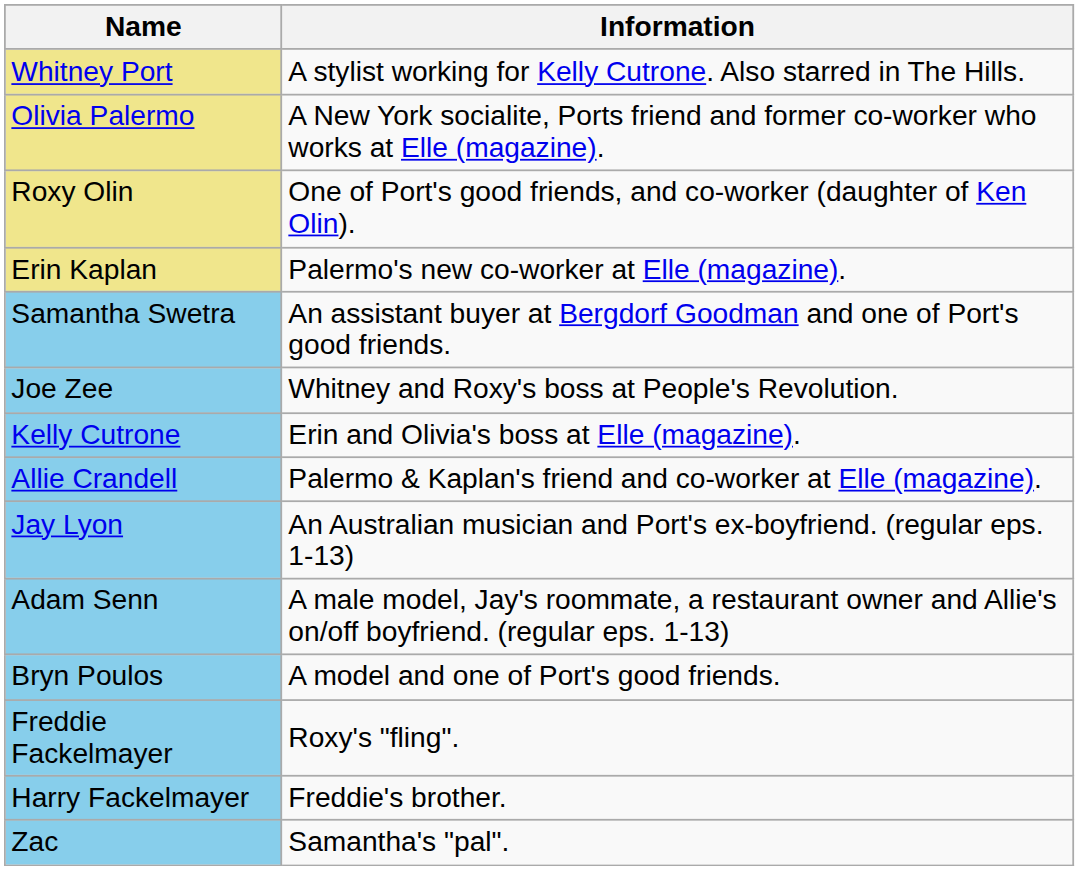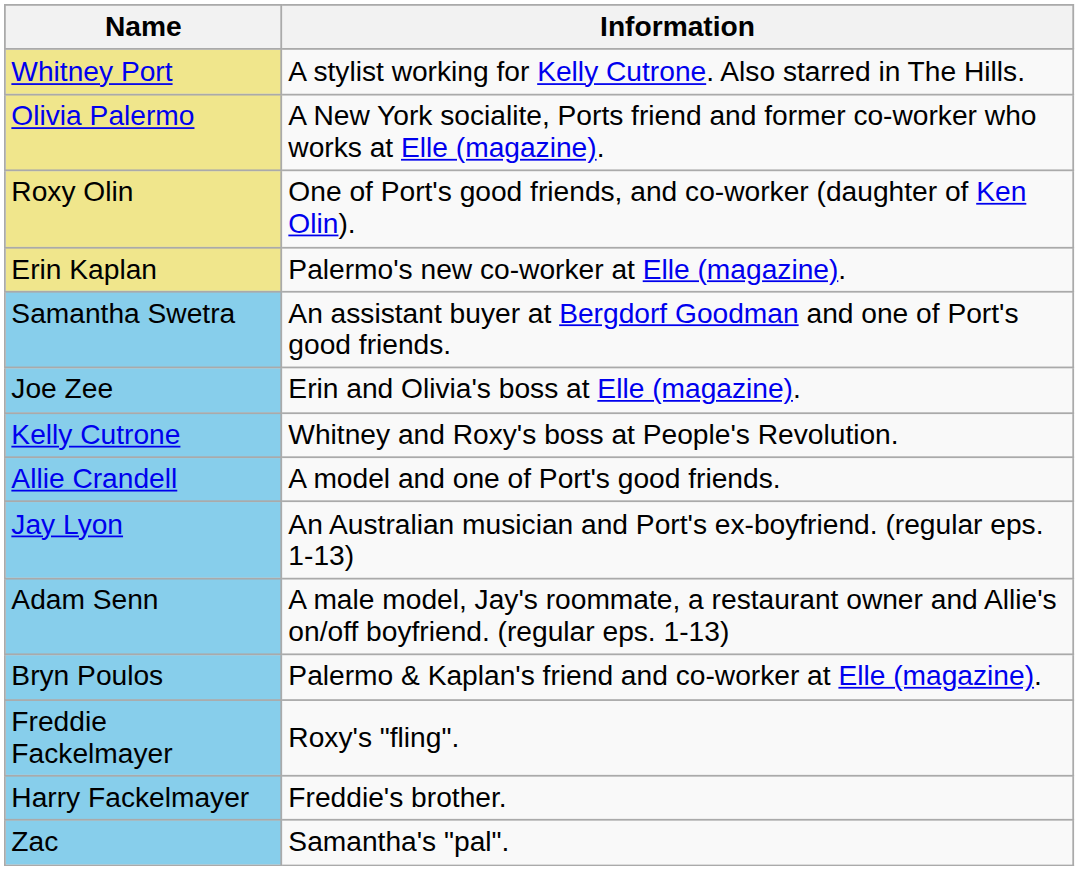Joe Zee | Information: Whitney and Roxy's boss at People's Revolution. -> Erin and Olivia's boss at Elle (magazine).
Kelly Cutrone | Information: Erin and Olivia's boss at Elle (magazine). -> Whitney and Roxy's boss at People's Revolution.
Allie Crandell | Information: Palermo & Kaplan's friend and co-worker at Elle (magazine). -> A model and one of Port's good friends.
Bryn Poulos | Information: A model and one of Port's good friends. -> Palermo & Kaplan's friend and co-worker at Elle (magazine).
